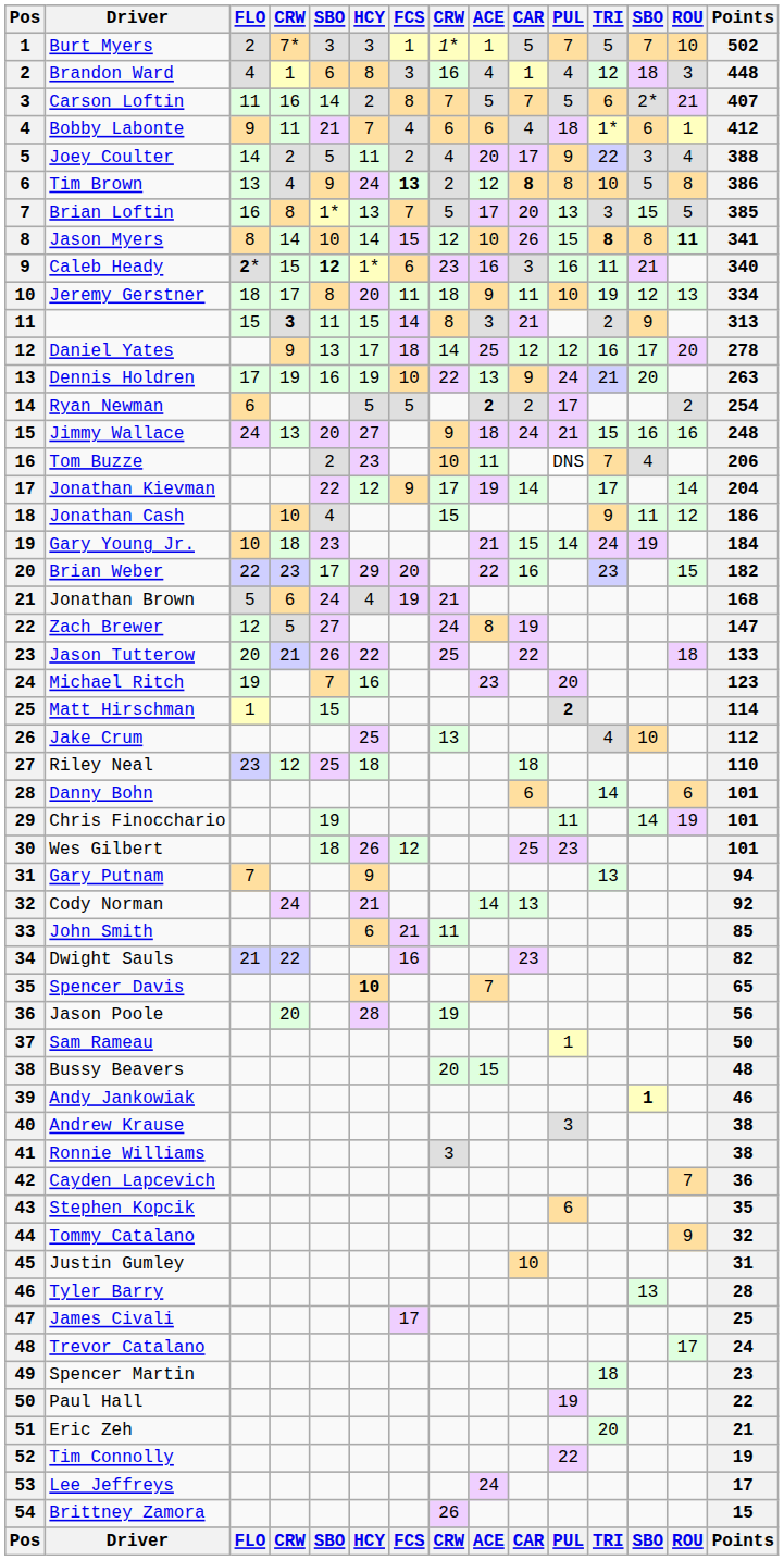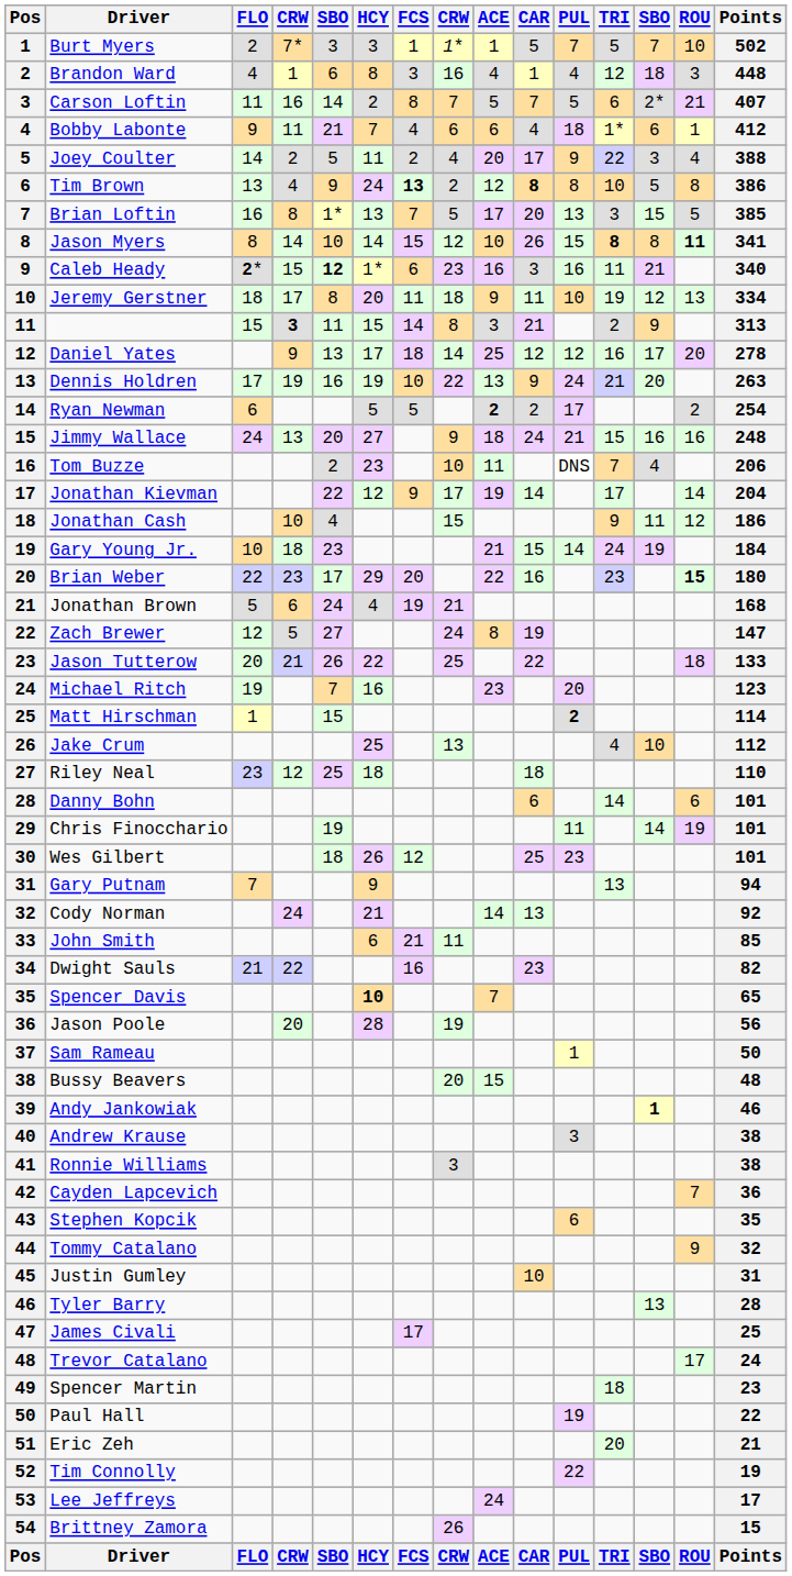Brian Weber | ROU: normal -> bold
Brian Weber | Points: 182 -> 180
